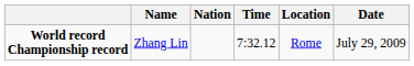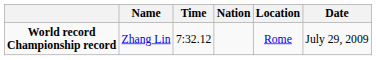columns swapped: Nation <-> Time
